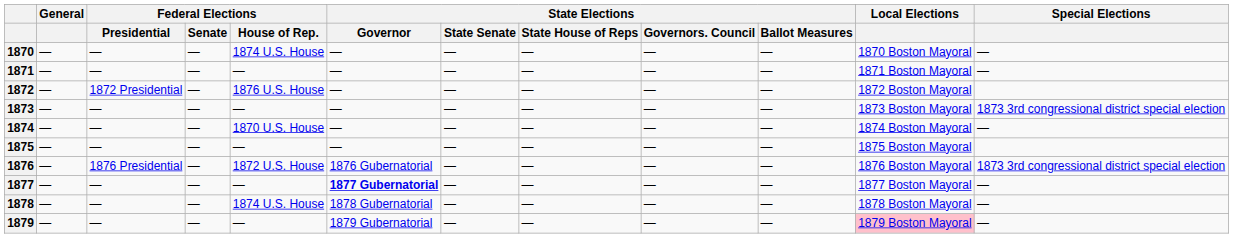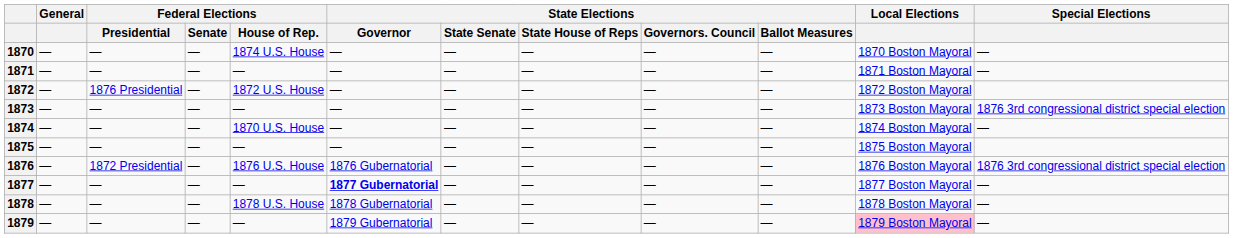1872 | Federal Elections / Presidential: 1872 Presidential -> 1876 Presidential
1872 | Federal Elections / House of Rep.: 1876 U.S. House -> 1872 U.S. House
1873 | Special Elections: 1873 3rd congressional district special election -> 1876 3rd congressional district special election
1876 | Federal Elections / Presidential: 1876 Presidential -> 1872 Presidential
1876 | Federal Elections / House of Rep.: 1872 U.S. House -> 1876 U.S. House
1876 | Special Elections: 1873 3rd congressional district special election -> 1876 3rd congressional district special election
1878 | Federal Elections / House of Rep.: 1874 U.S. House -> 1878 U.S. House
